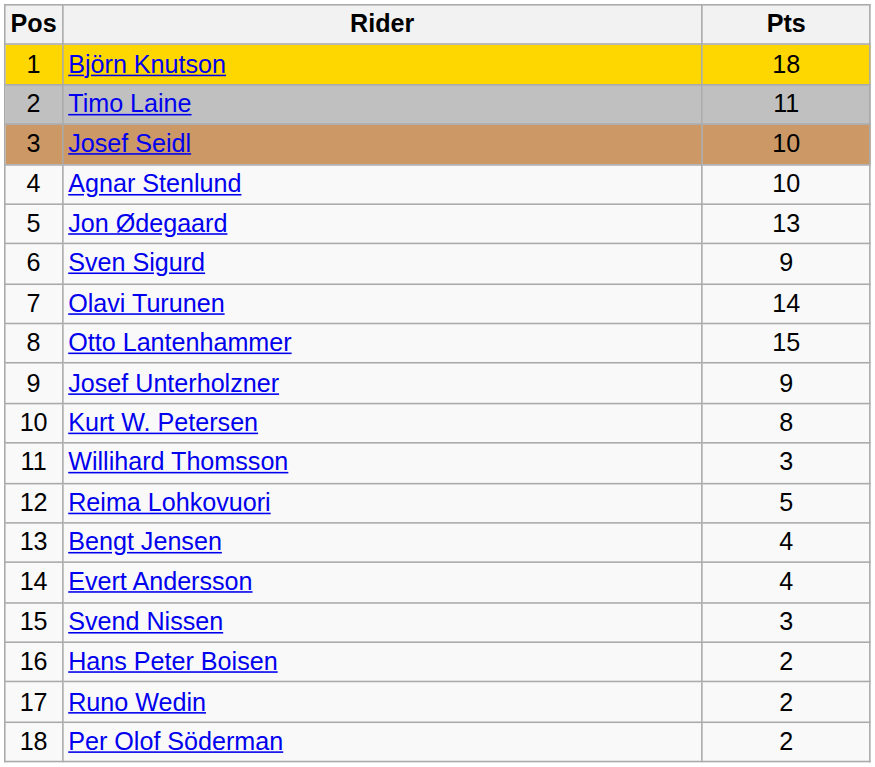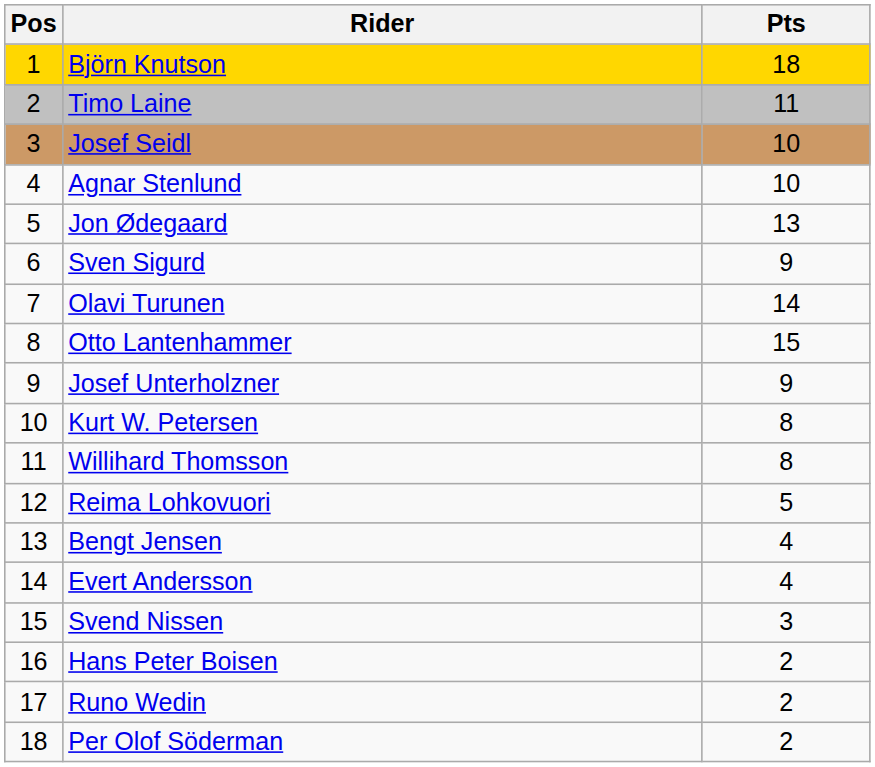Willihard Thomsson | Pts: 3 -> 8
